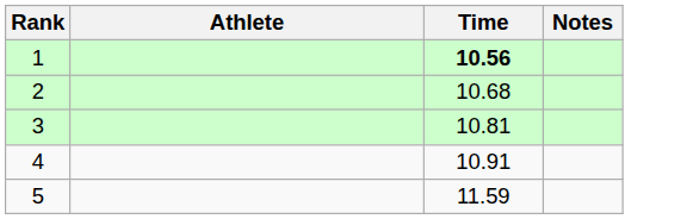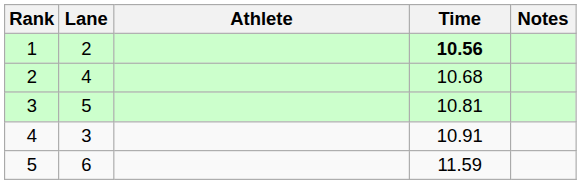+ column: Lane | 2 | 4 | 5 | 3 | 6
